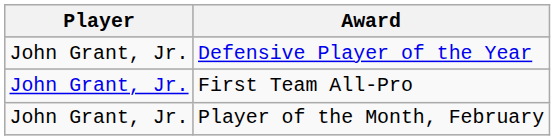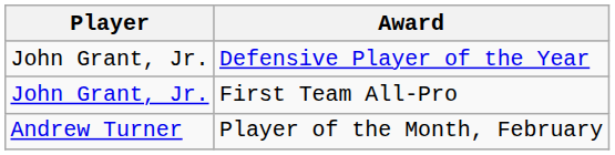Player of the Month, February | Player: John Grant, Jr. -> Andrew Turner
